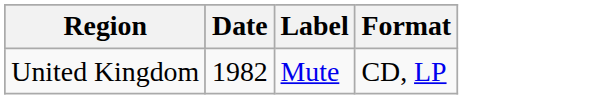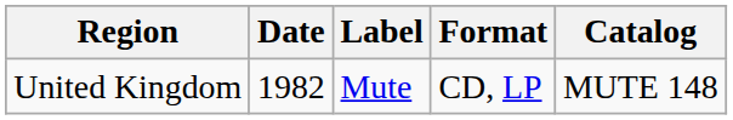+ column: Catalog | MUTE 148
